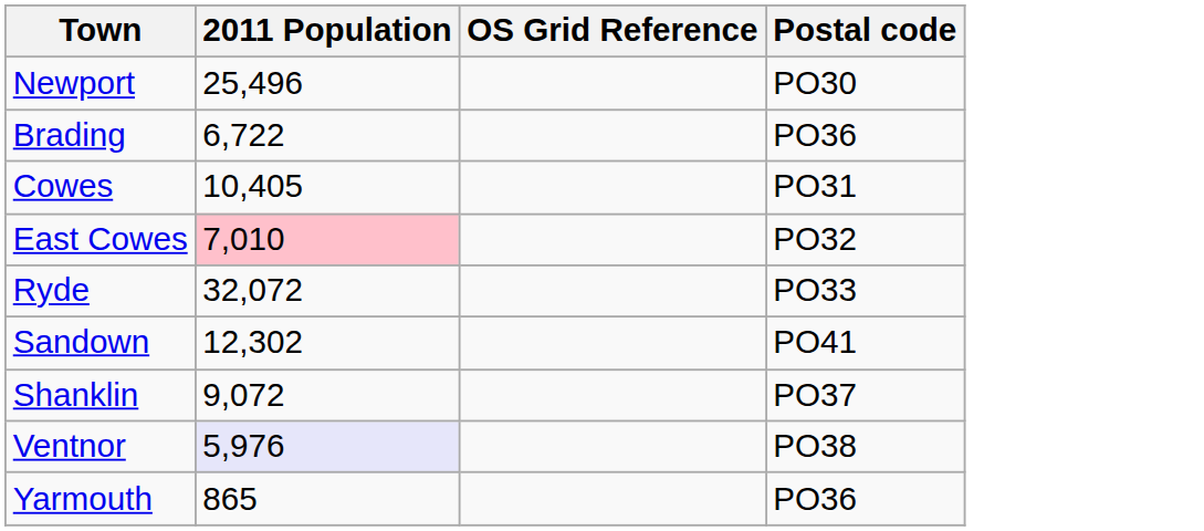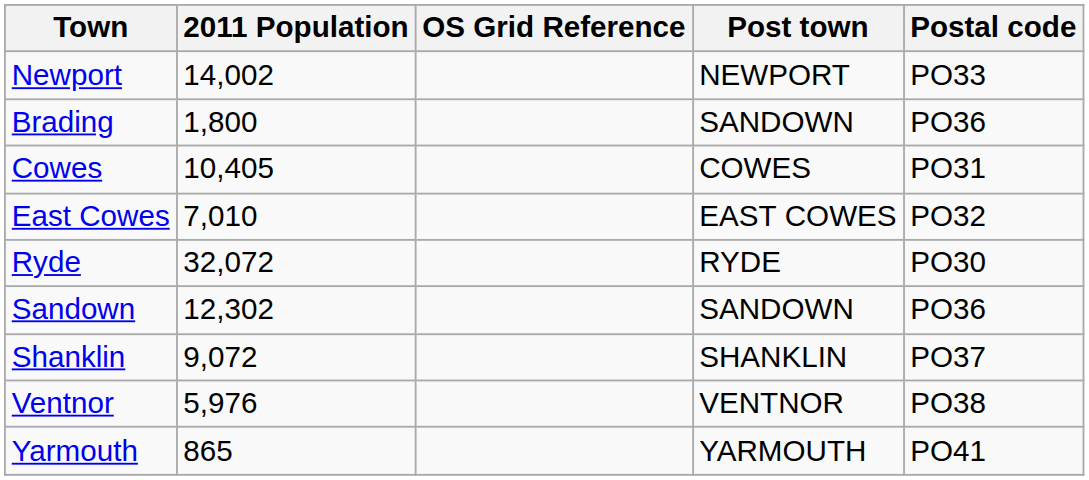+ column: Post town | NEWPORT | SANDOWN | COWES | EAST COWES | RYDE | SANDOWN | SHANKLIN | VENTNOR | YARMOUTH
Newport | 2011 Population: 25,496 -> 14,002
Newport | Postal code: PO30 -> PO33
Brading | 2011 Population: 6,722 -> 1,800
East Cowes | 2011 Population: pink background -> no background
Ryde | Postal code: PO33 -> PO30
Sandown | Postal code: PO41 -> PO36
Ventnor | 2011 Population: lavender background -> no background
Yarmouth | Postal code: PO36 -> PO41
